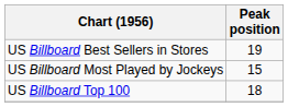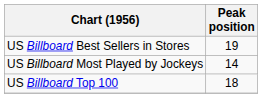US Billboard Most Played by Jockeys | Peak position: 15 -> 14
